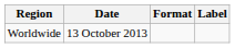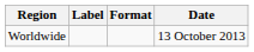columns swapped: Date <-> Label
